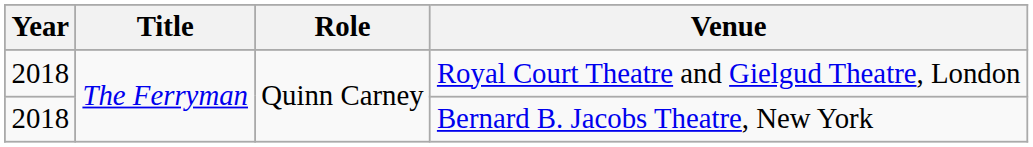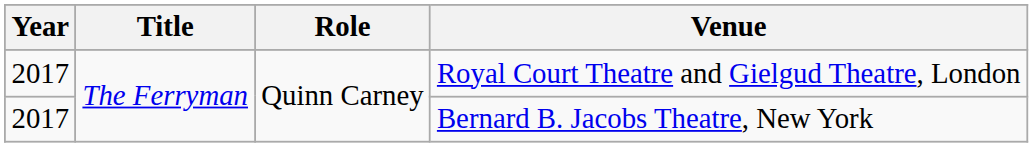Royal Court Theatre and Gielgud Theatre, London | Year: 2018 -> 2017
Bernard B. Jacobs Theatre, New York | Year: 2018 -> 2017
